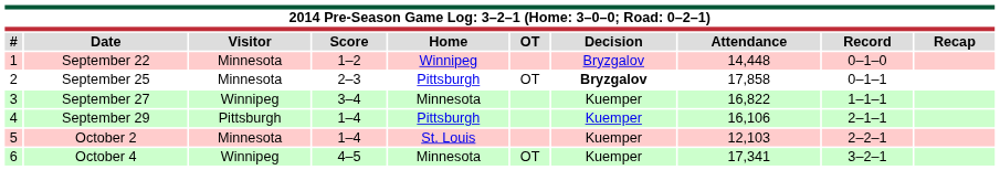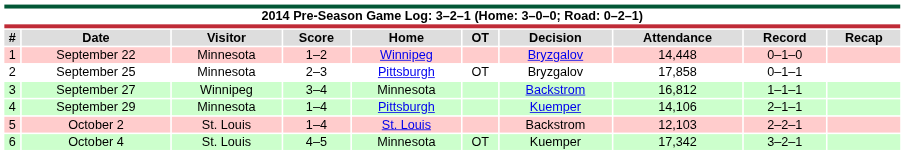September 25 | Decision: bold -> normal
September 27 | Decision: Kuemper -> Backstrom
September 27 | Attendance: 16,822 -> 16,812
September 29 | Visitor: Pittsburgh -> Minnesota
September 29 | Attendance: 16,106 -> 14,106
October 2 | Visitor: Minnesota -> St. Louis
October 2 | Decision: Kuemper -> Backstrom
October 4 | Visitor: Winnipeg -> St. Louis
October 4 | Attendance: 17,341 -> 17,342
